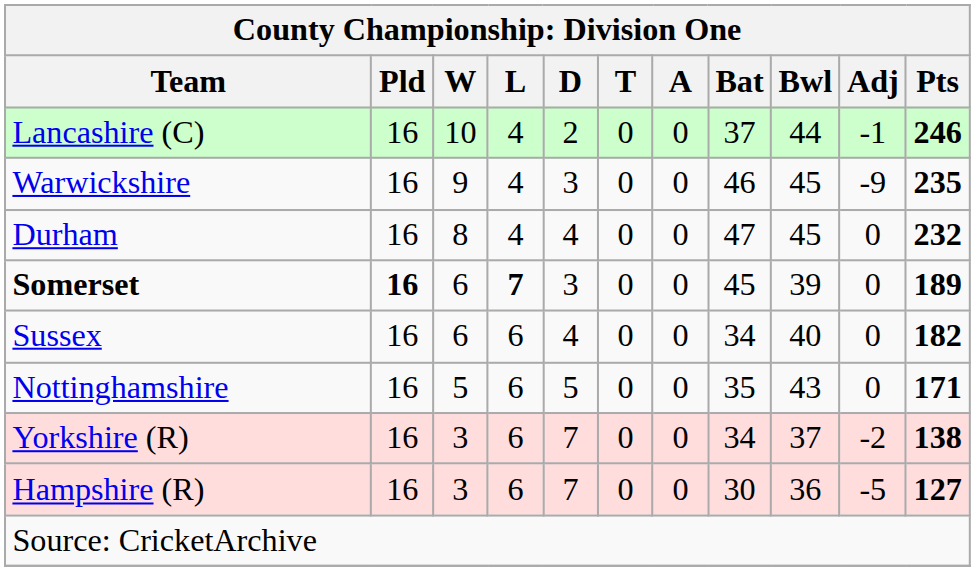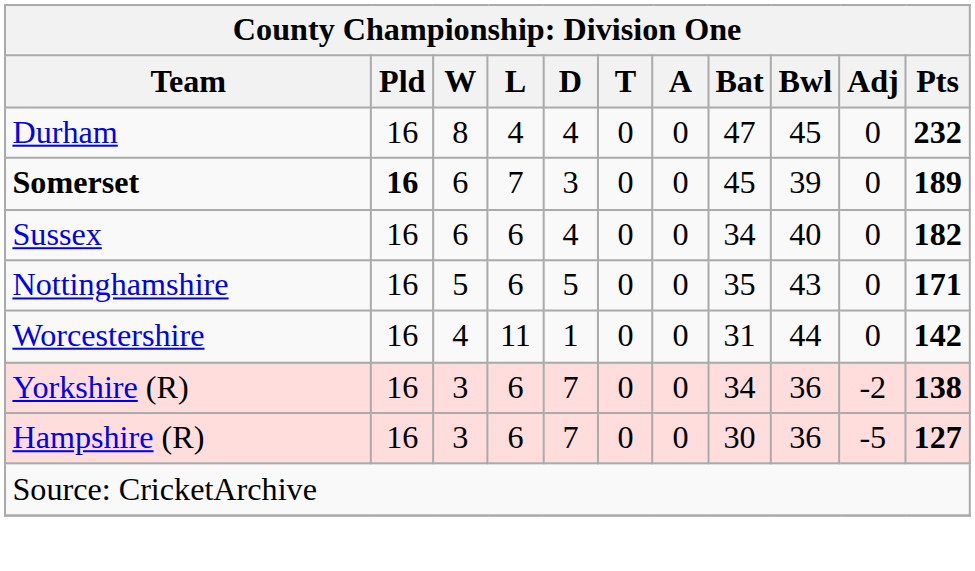- row: Lancashire (C) | 16 | 10 | 4 | 2 | 0 | 0 | 37 | 44 | -1 | 246
- row: Warwickshire | 16 | 9 | 4 | 3 | 0 | 0 | 46 | 45 | -9 | 235
Somerset | L: bold -> normal
+ row: Worcestershire | 16 | 4 | 11 | 1 | 0 | 0 | 31 | 44 | 0 | 142
Yorkshire (R) | Bwl: 37 -> 36
